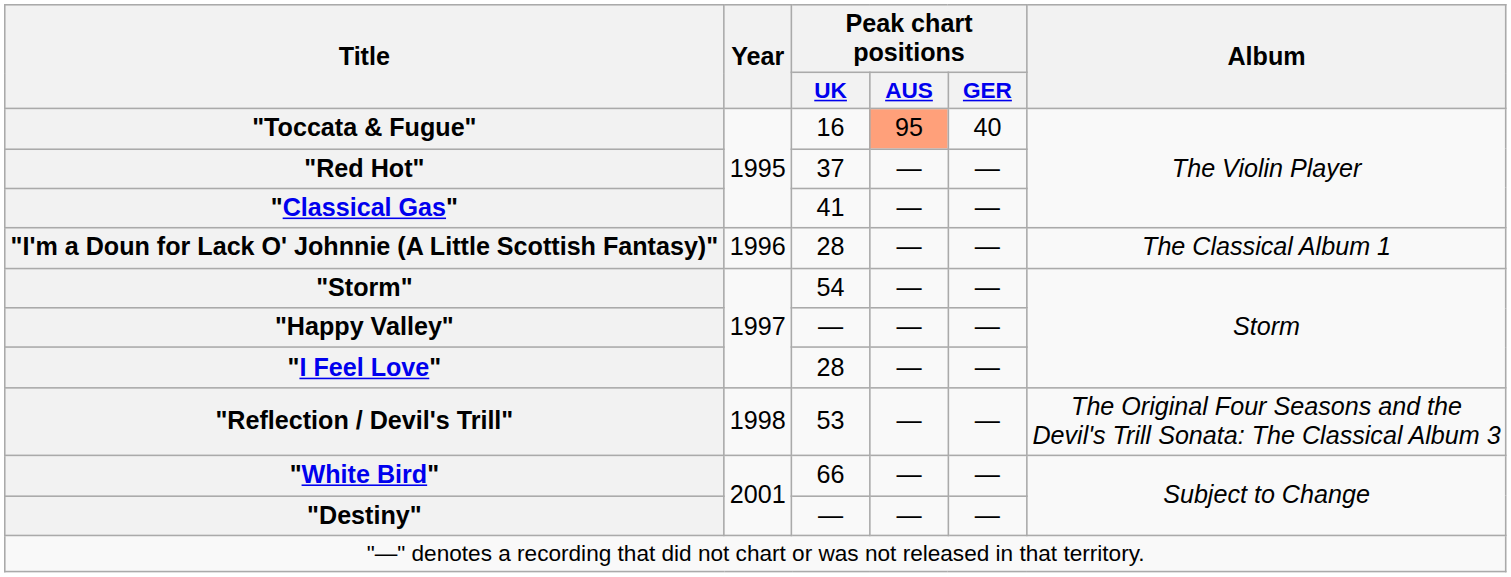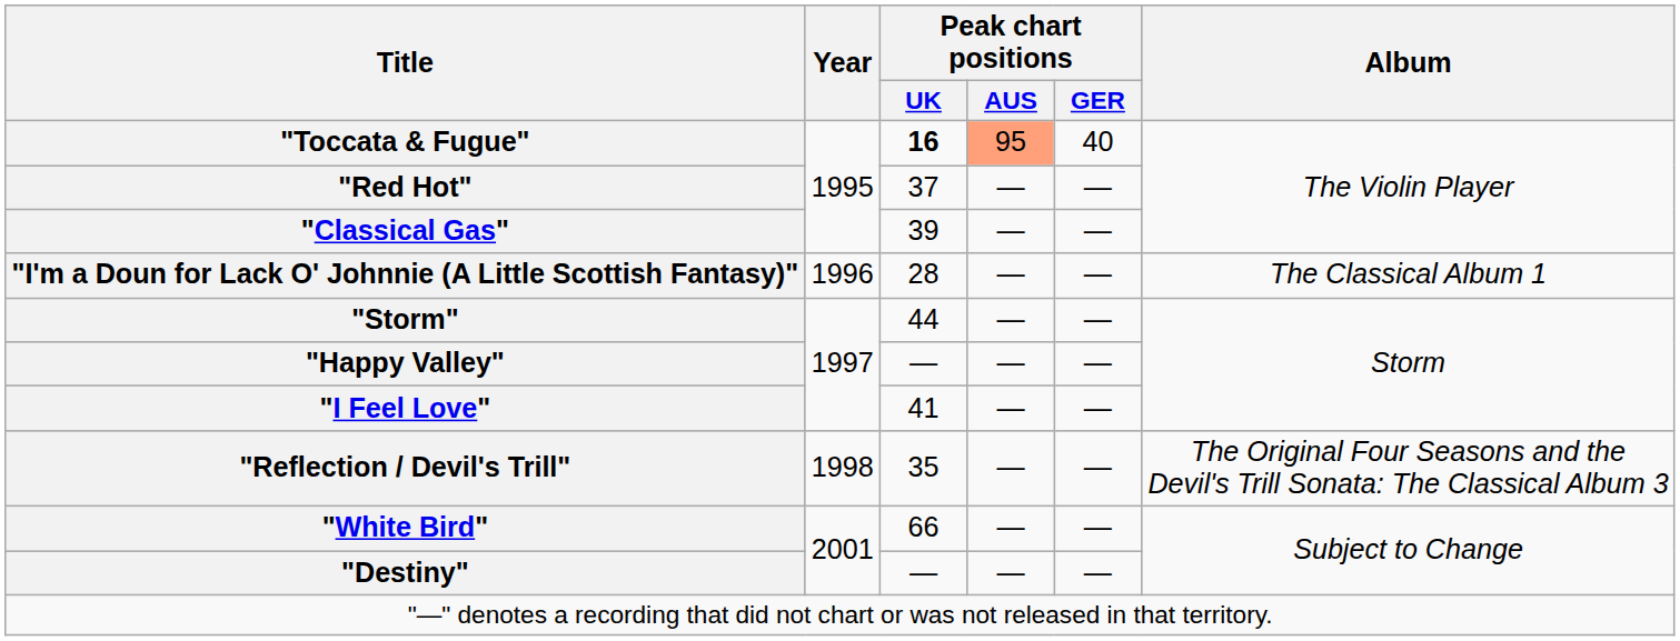"Toccata & Fugue" | Peak chart positions / UK: normal -> bold
"Classical Gas" | Peak chart positions / UK: 41 -> 39
"Storm" | Peak chart positions / UK: 54 -> 44
"I Feel Love" | Peak chart positions / UK: 28 -> 41
"Reflection / Devil's Trill" | Peak chart positions / UK: 53 -> 35
